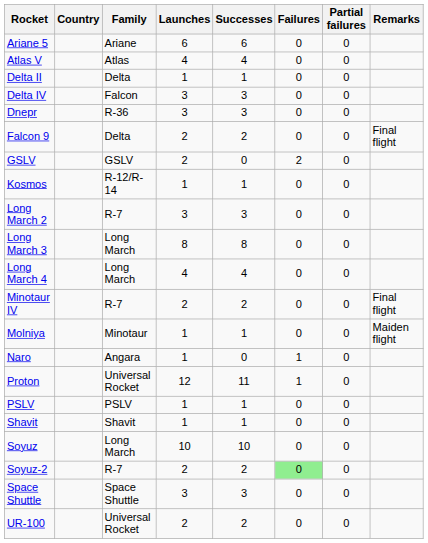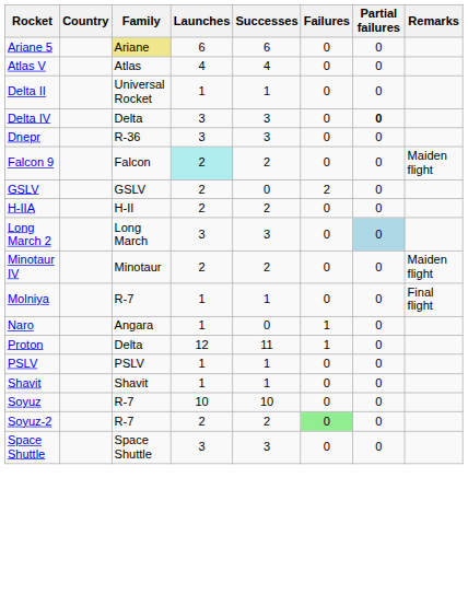Ariane 5 | Family: no background -> khaki background
Delta II | Family: Delta -> Universal Rocket
Delta IV | Family: Falcon -> Delta
Delta IV | Partial failures: normal -> bold
Falcon 9 | Family: Delta -> Falcon
Falcon 9 | Launches: no background -> paleturquoise background
Falcon 9 | Remarks: Final flight -> Maiden flight
+ row: H-IIA | H-II | 2 | 2 | 0 | 0
- row: Kosmos | R-12/R-14 | 1 | 1 | 0 | 0
Long March 2 | Family: R-7 -> Long March
Long March 2 | Partial failures: no background -> lightblue background
- row: Long March 3 | Long March | 8 | 8 | 0 | 0
- row: Long March 4 | Long March | 4 | 4 | 0 | 0
Minotaur IV | Family: R-7 -> Minotaur
Minotaur IV | Remarks: Final flight -> Maiden flight
Molniya | Family: Minotaur -> R-7
Molniya | Remarks: Maiden flight -> Final flight
Proton | Family: Universal Rocket -> Delta
Soyuz | Family: Long March -> R-7
- row: UR-100 | Universal Rocket | 2 | 2 | 0 | 0
